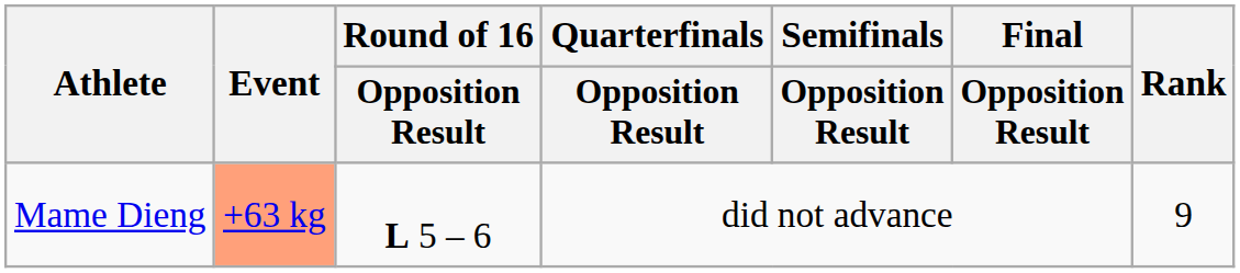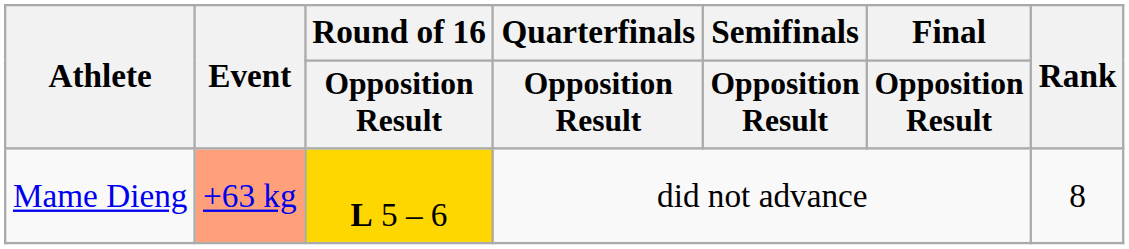Mame Dieng | Round of 16 / Opposition Result: no background -> gold background
Mame Dieng | Rank: 9 -> 8
